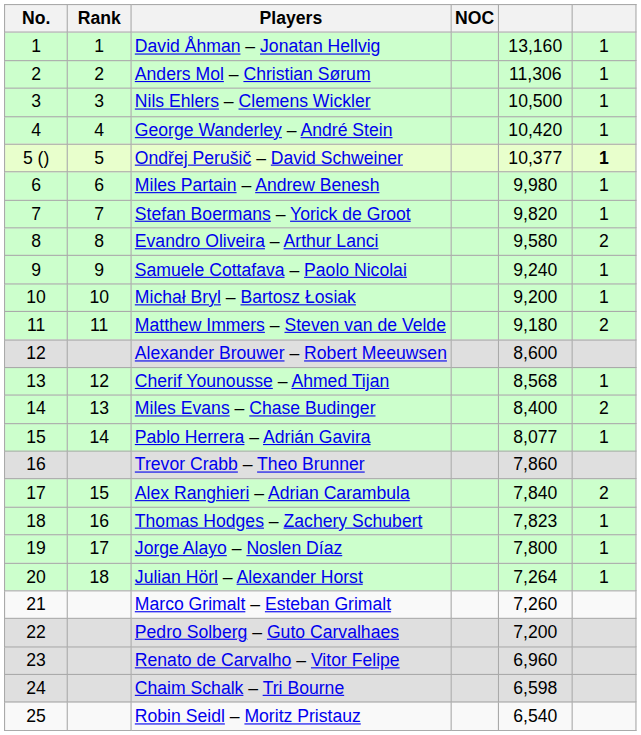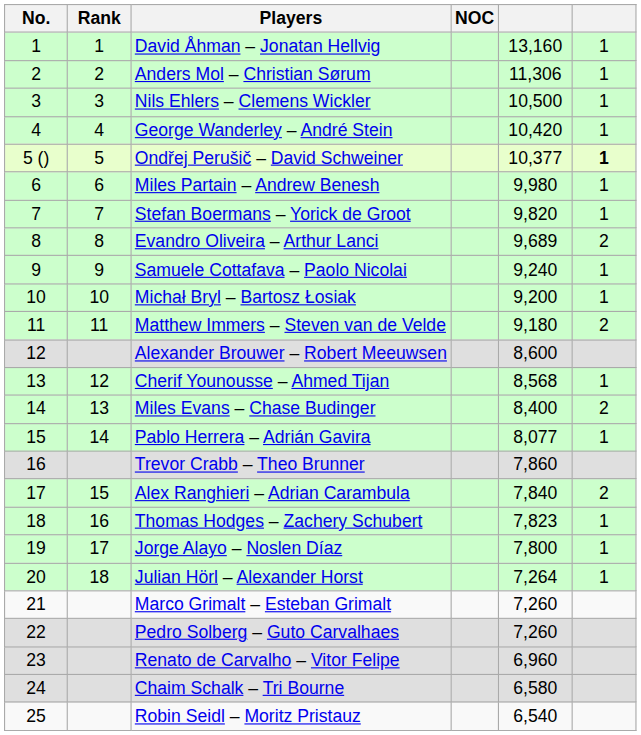Evandro Oliveira – Arthur Lanci | column 5: 9,580 -> 9,689
Pedro Solberg – Guto Carvalhaes | column 5: 7,200 -> 7,260
Chaim Schalk – Tri Bourne | column 5: 6,598 -> 6,580
